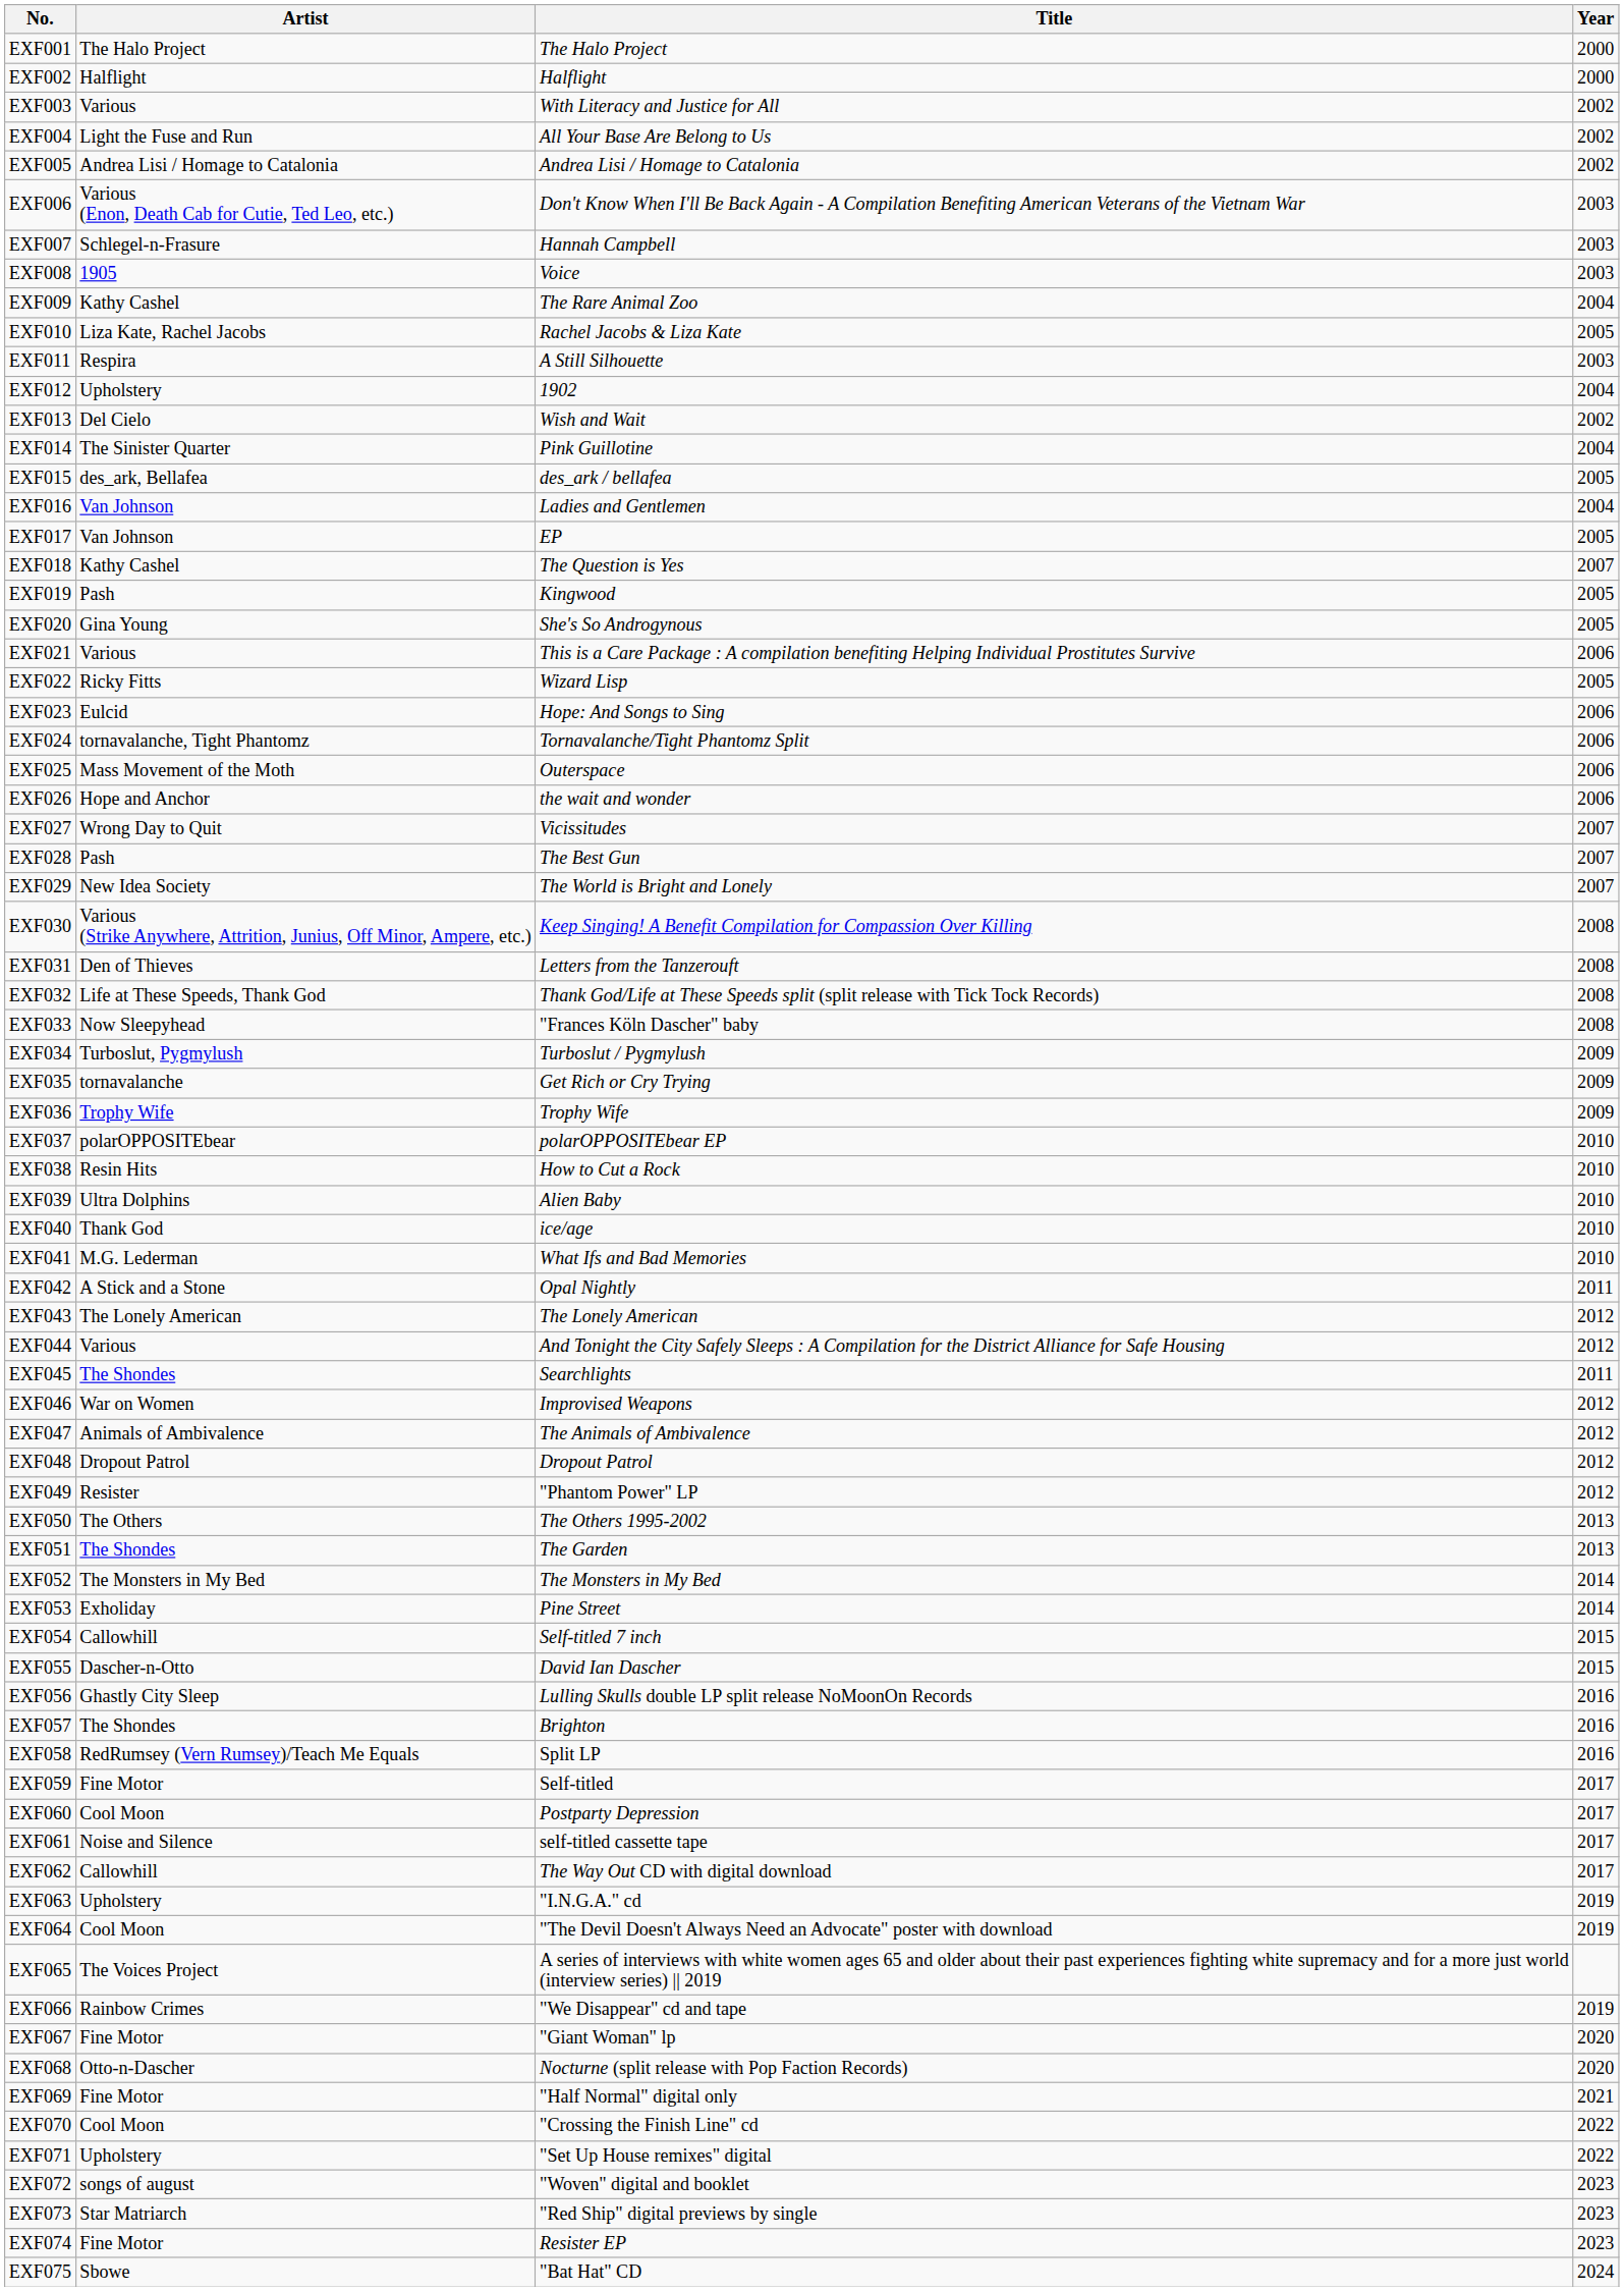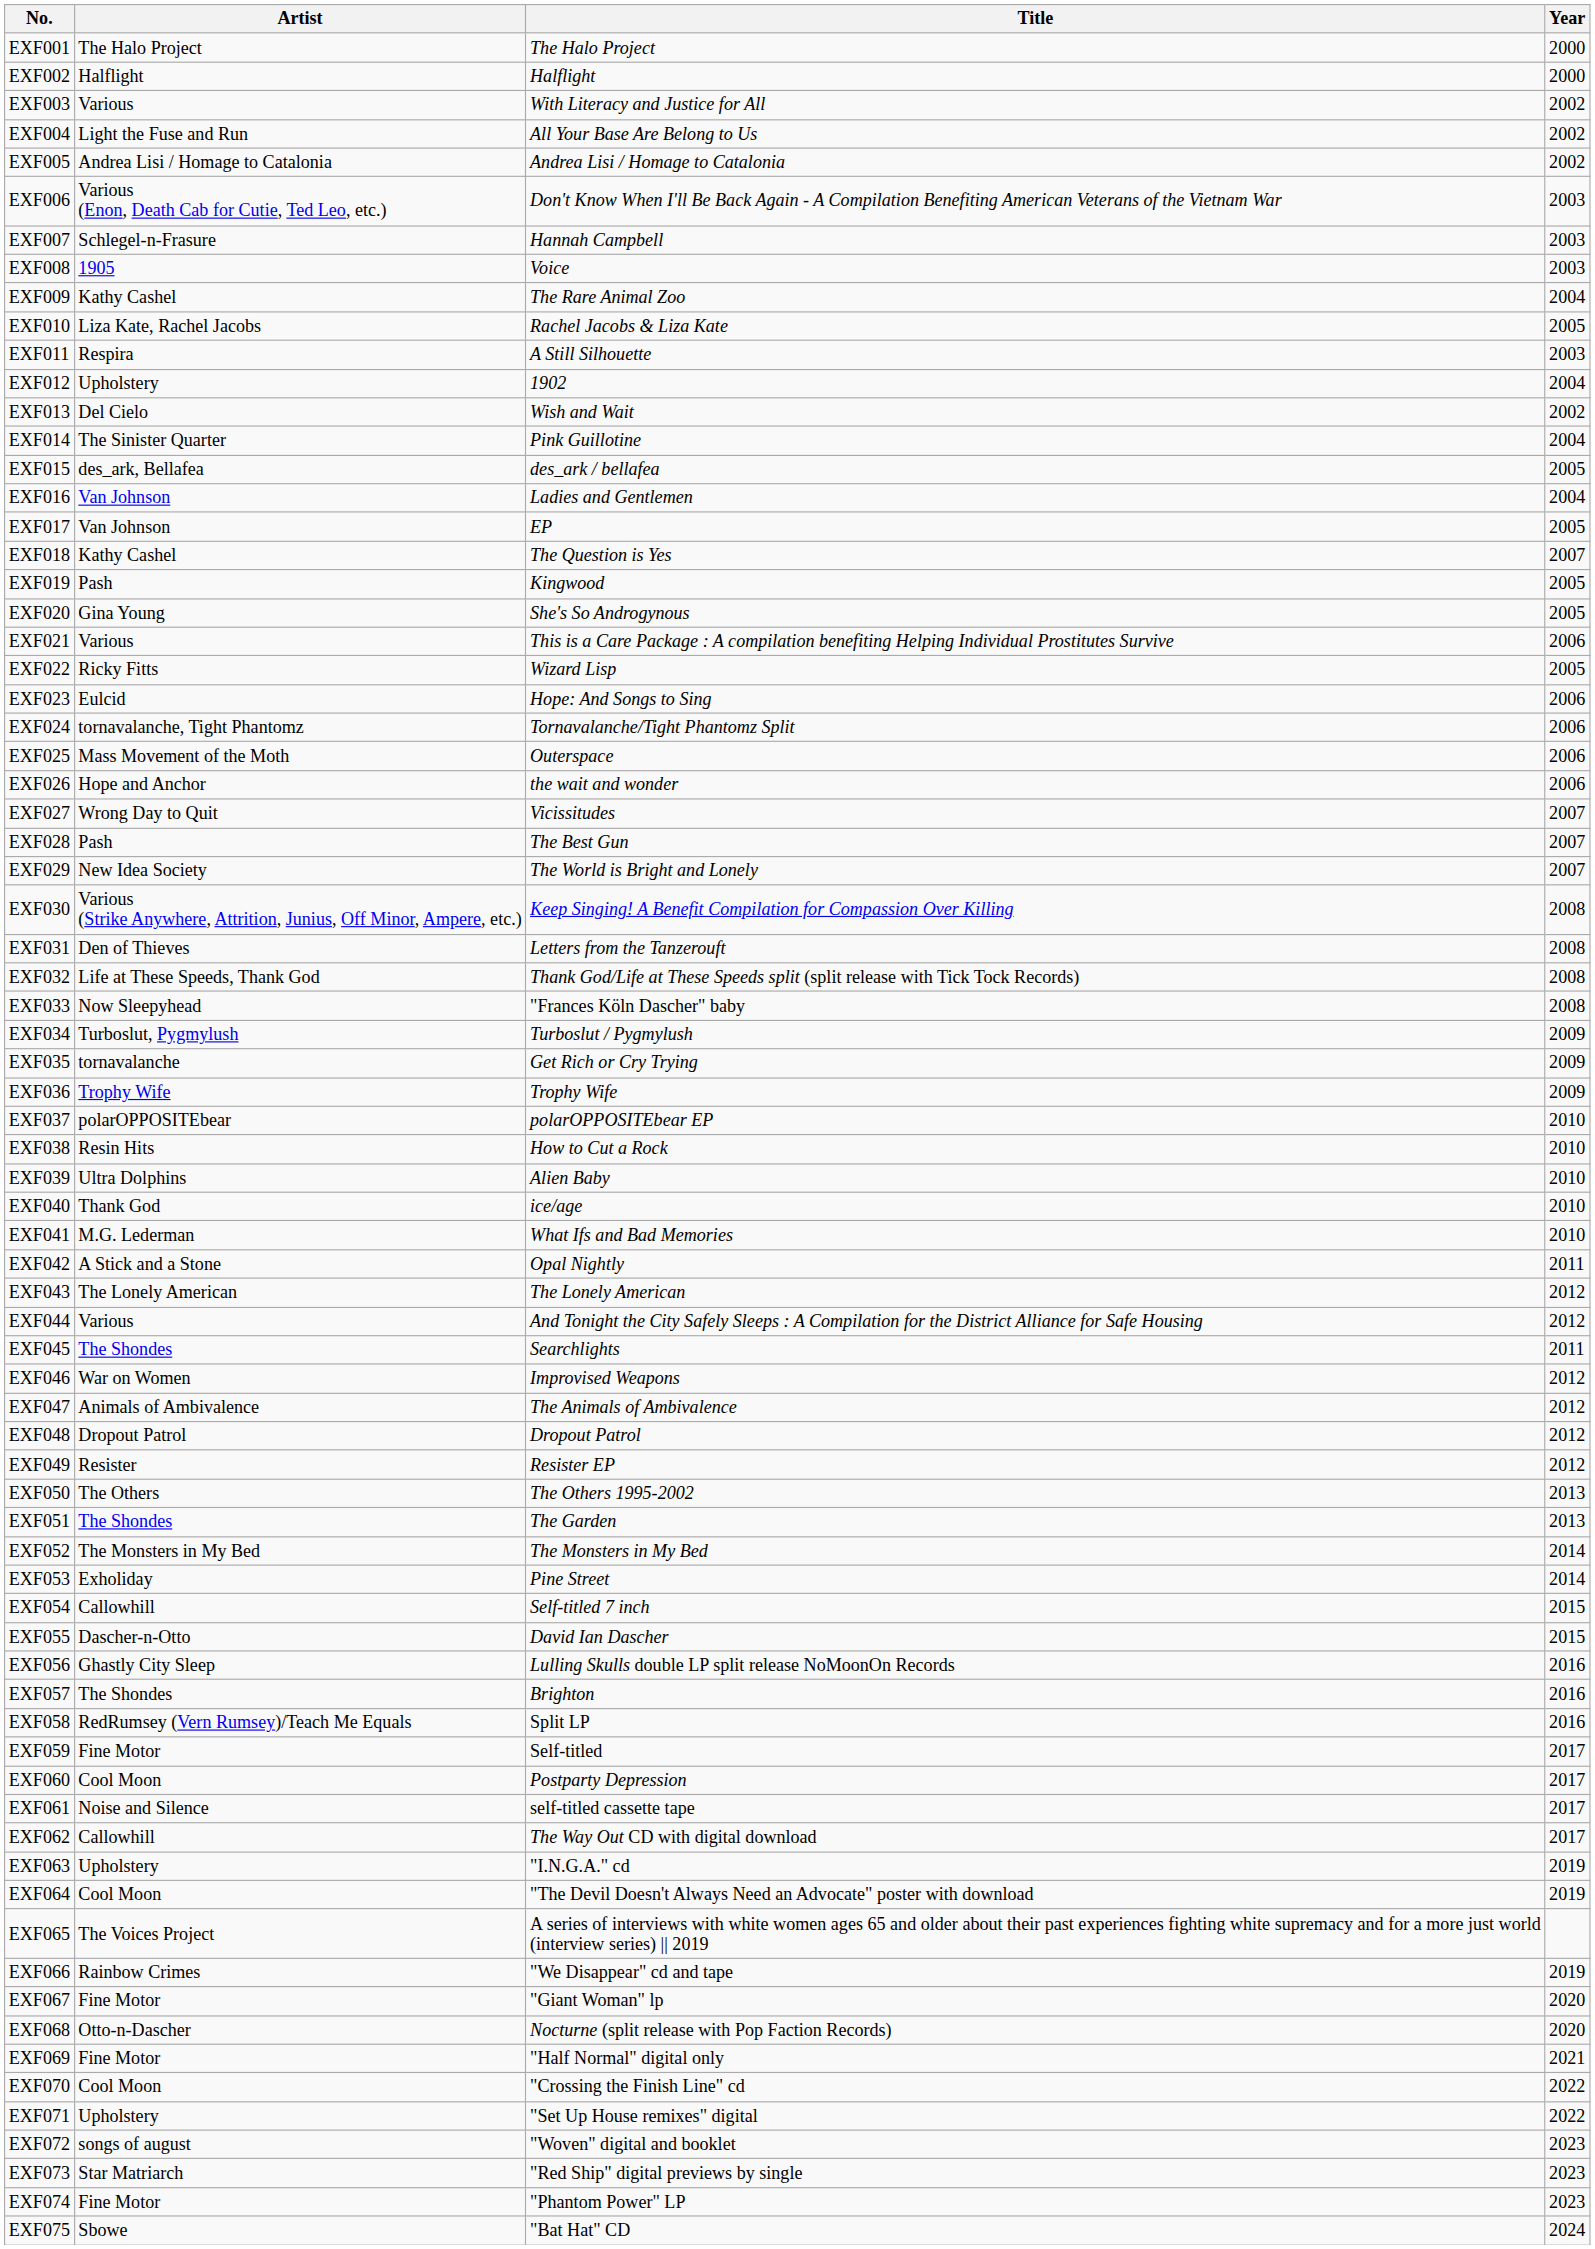EXF049 | Title: "Phantom Power" LP -> Resister EP
EXF074 | Title: Resister EP -> "Phantom Power" LP
